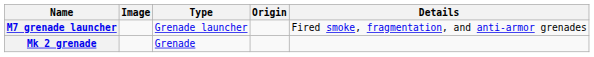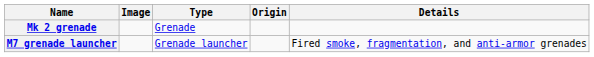rows swapped: Mk 2 grenade <-> M7 grenade launcher
